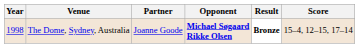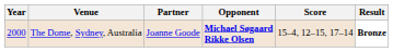columns swapped: Score <-> Result
The Dome, Sydney, Australia | Year: 1998 -> 2000
